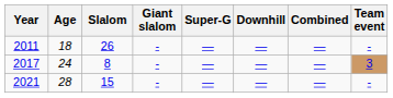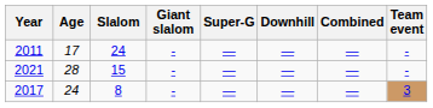2011 | Age: 18 -> 17
2011 | Slalom: 26 -> 24
rows swapped: 2017 <-> 2021
